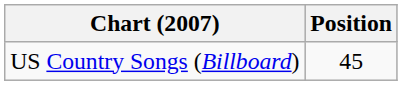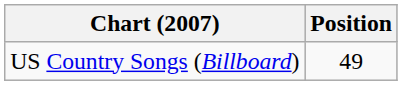US Country Songs (Billboard) | Position: 45 -> 49
